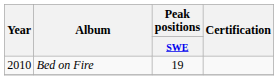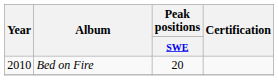Bed on Fire | Peak positions / SWE: 19 -> 20
